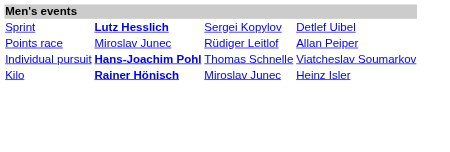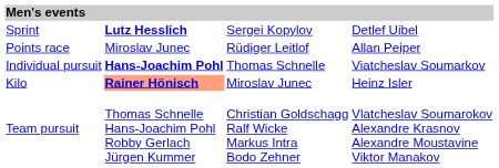Kilo | column 2: no background -> lightsalmon background
+ row: Team pursuit | Thomas Schnelle Hans-Joachim Pohl Robby Gerlach Jürgen Kummer | Christian Goldschagg Ralf Wicke Markus Intra Bodo Zehner | Vlatcheslav Soumarokov Alexandre Krasnov Alexandre Moustavine Viktor Manakov
